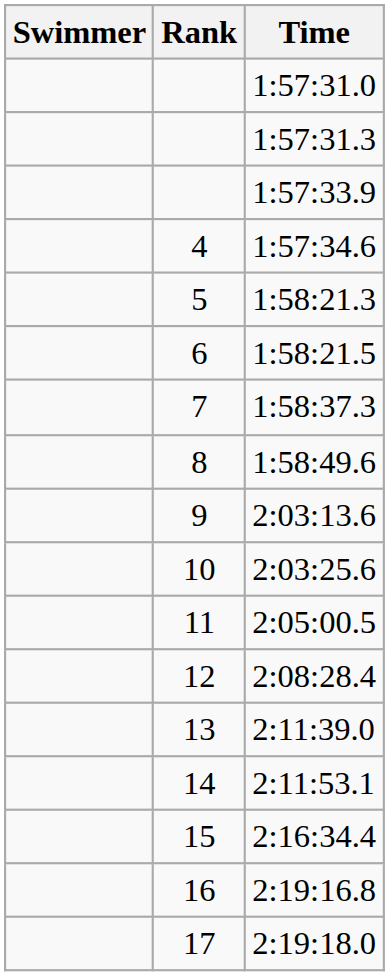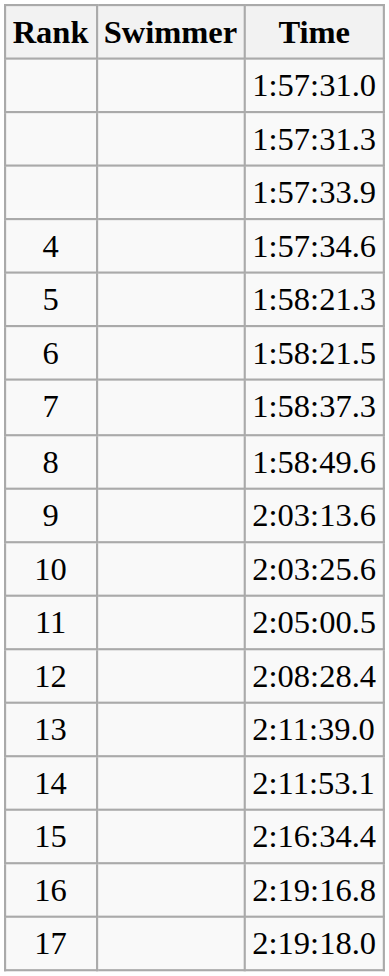columns swapped: Rank <-> Swimmer
